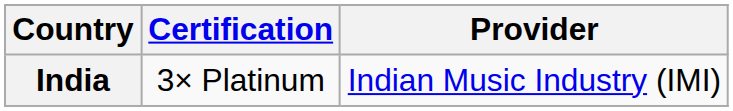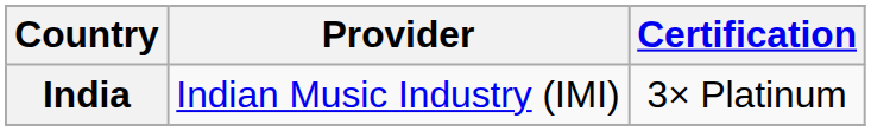columns swapped: Provider <-> Certification
